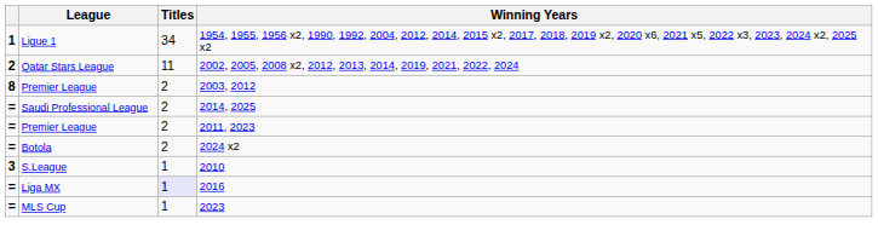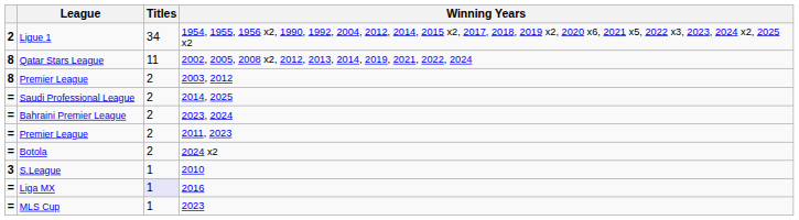Ligue 1 | column 1: 1 -> 2
Qatar Stars League | column 1: 2 -> 8
+ row: = | Bahraini Premier League | 2 | 2023, 2024
